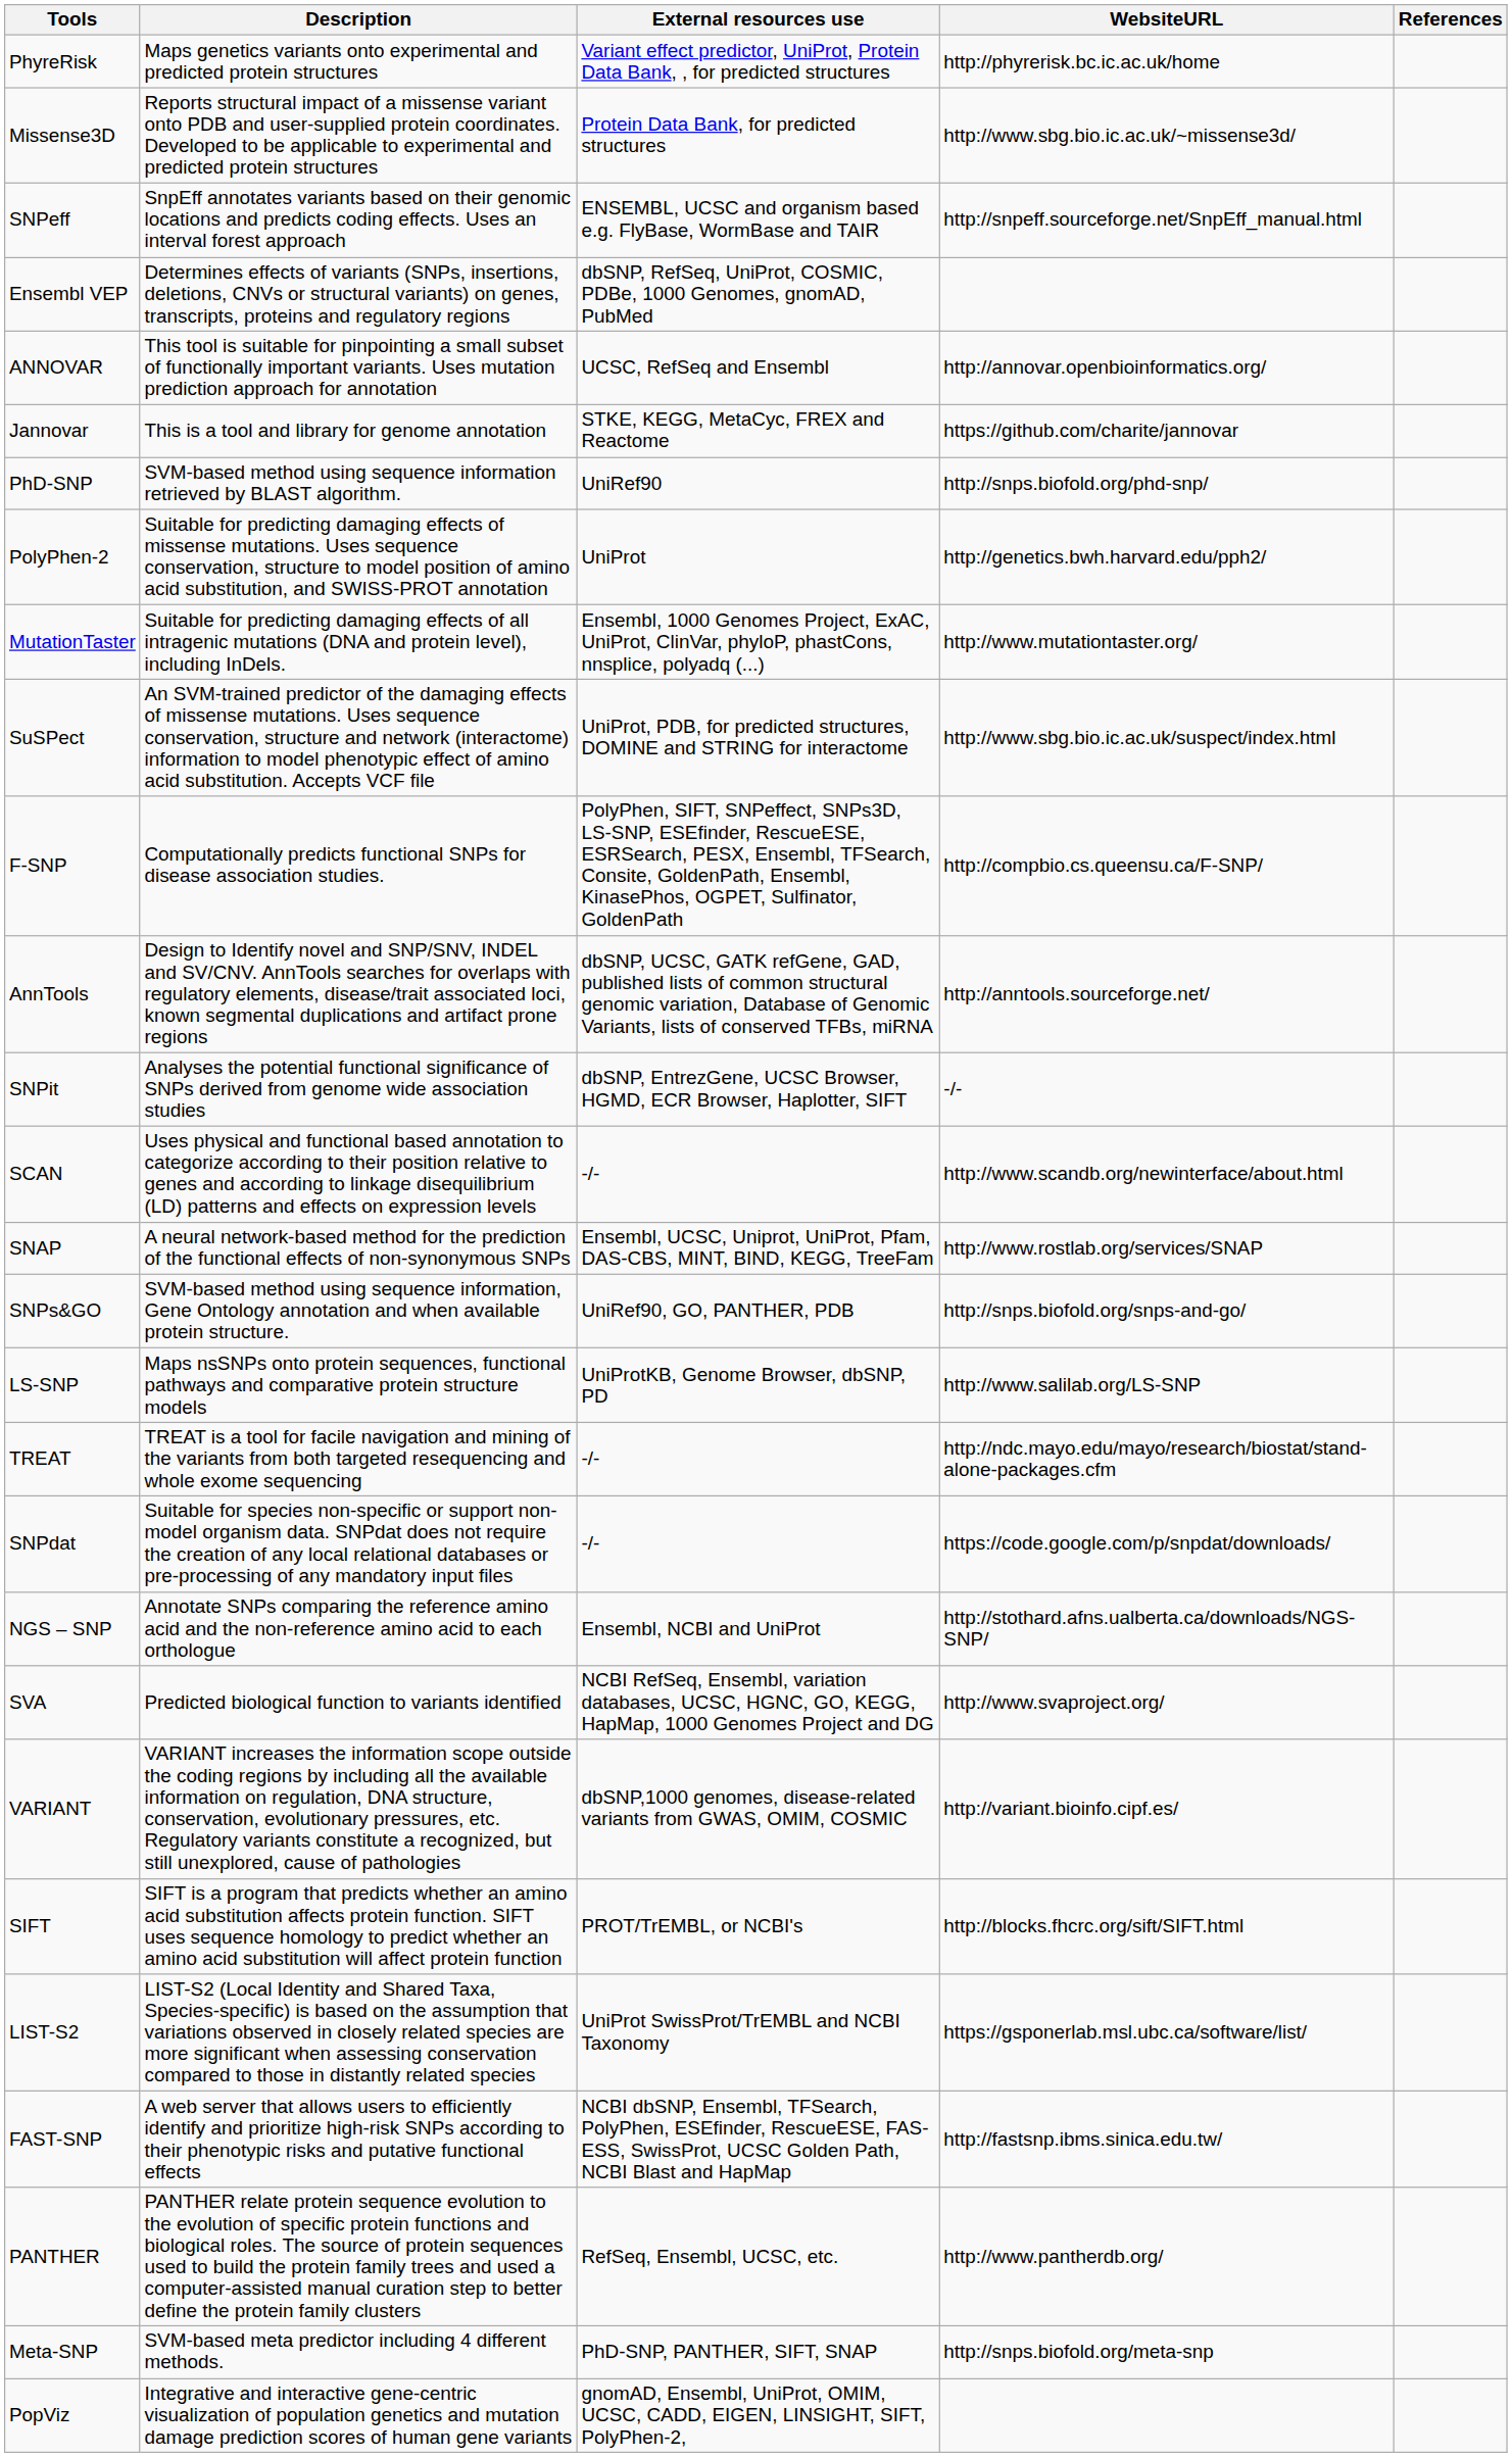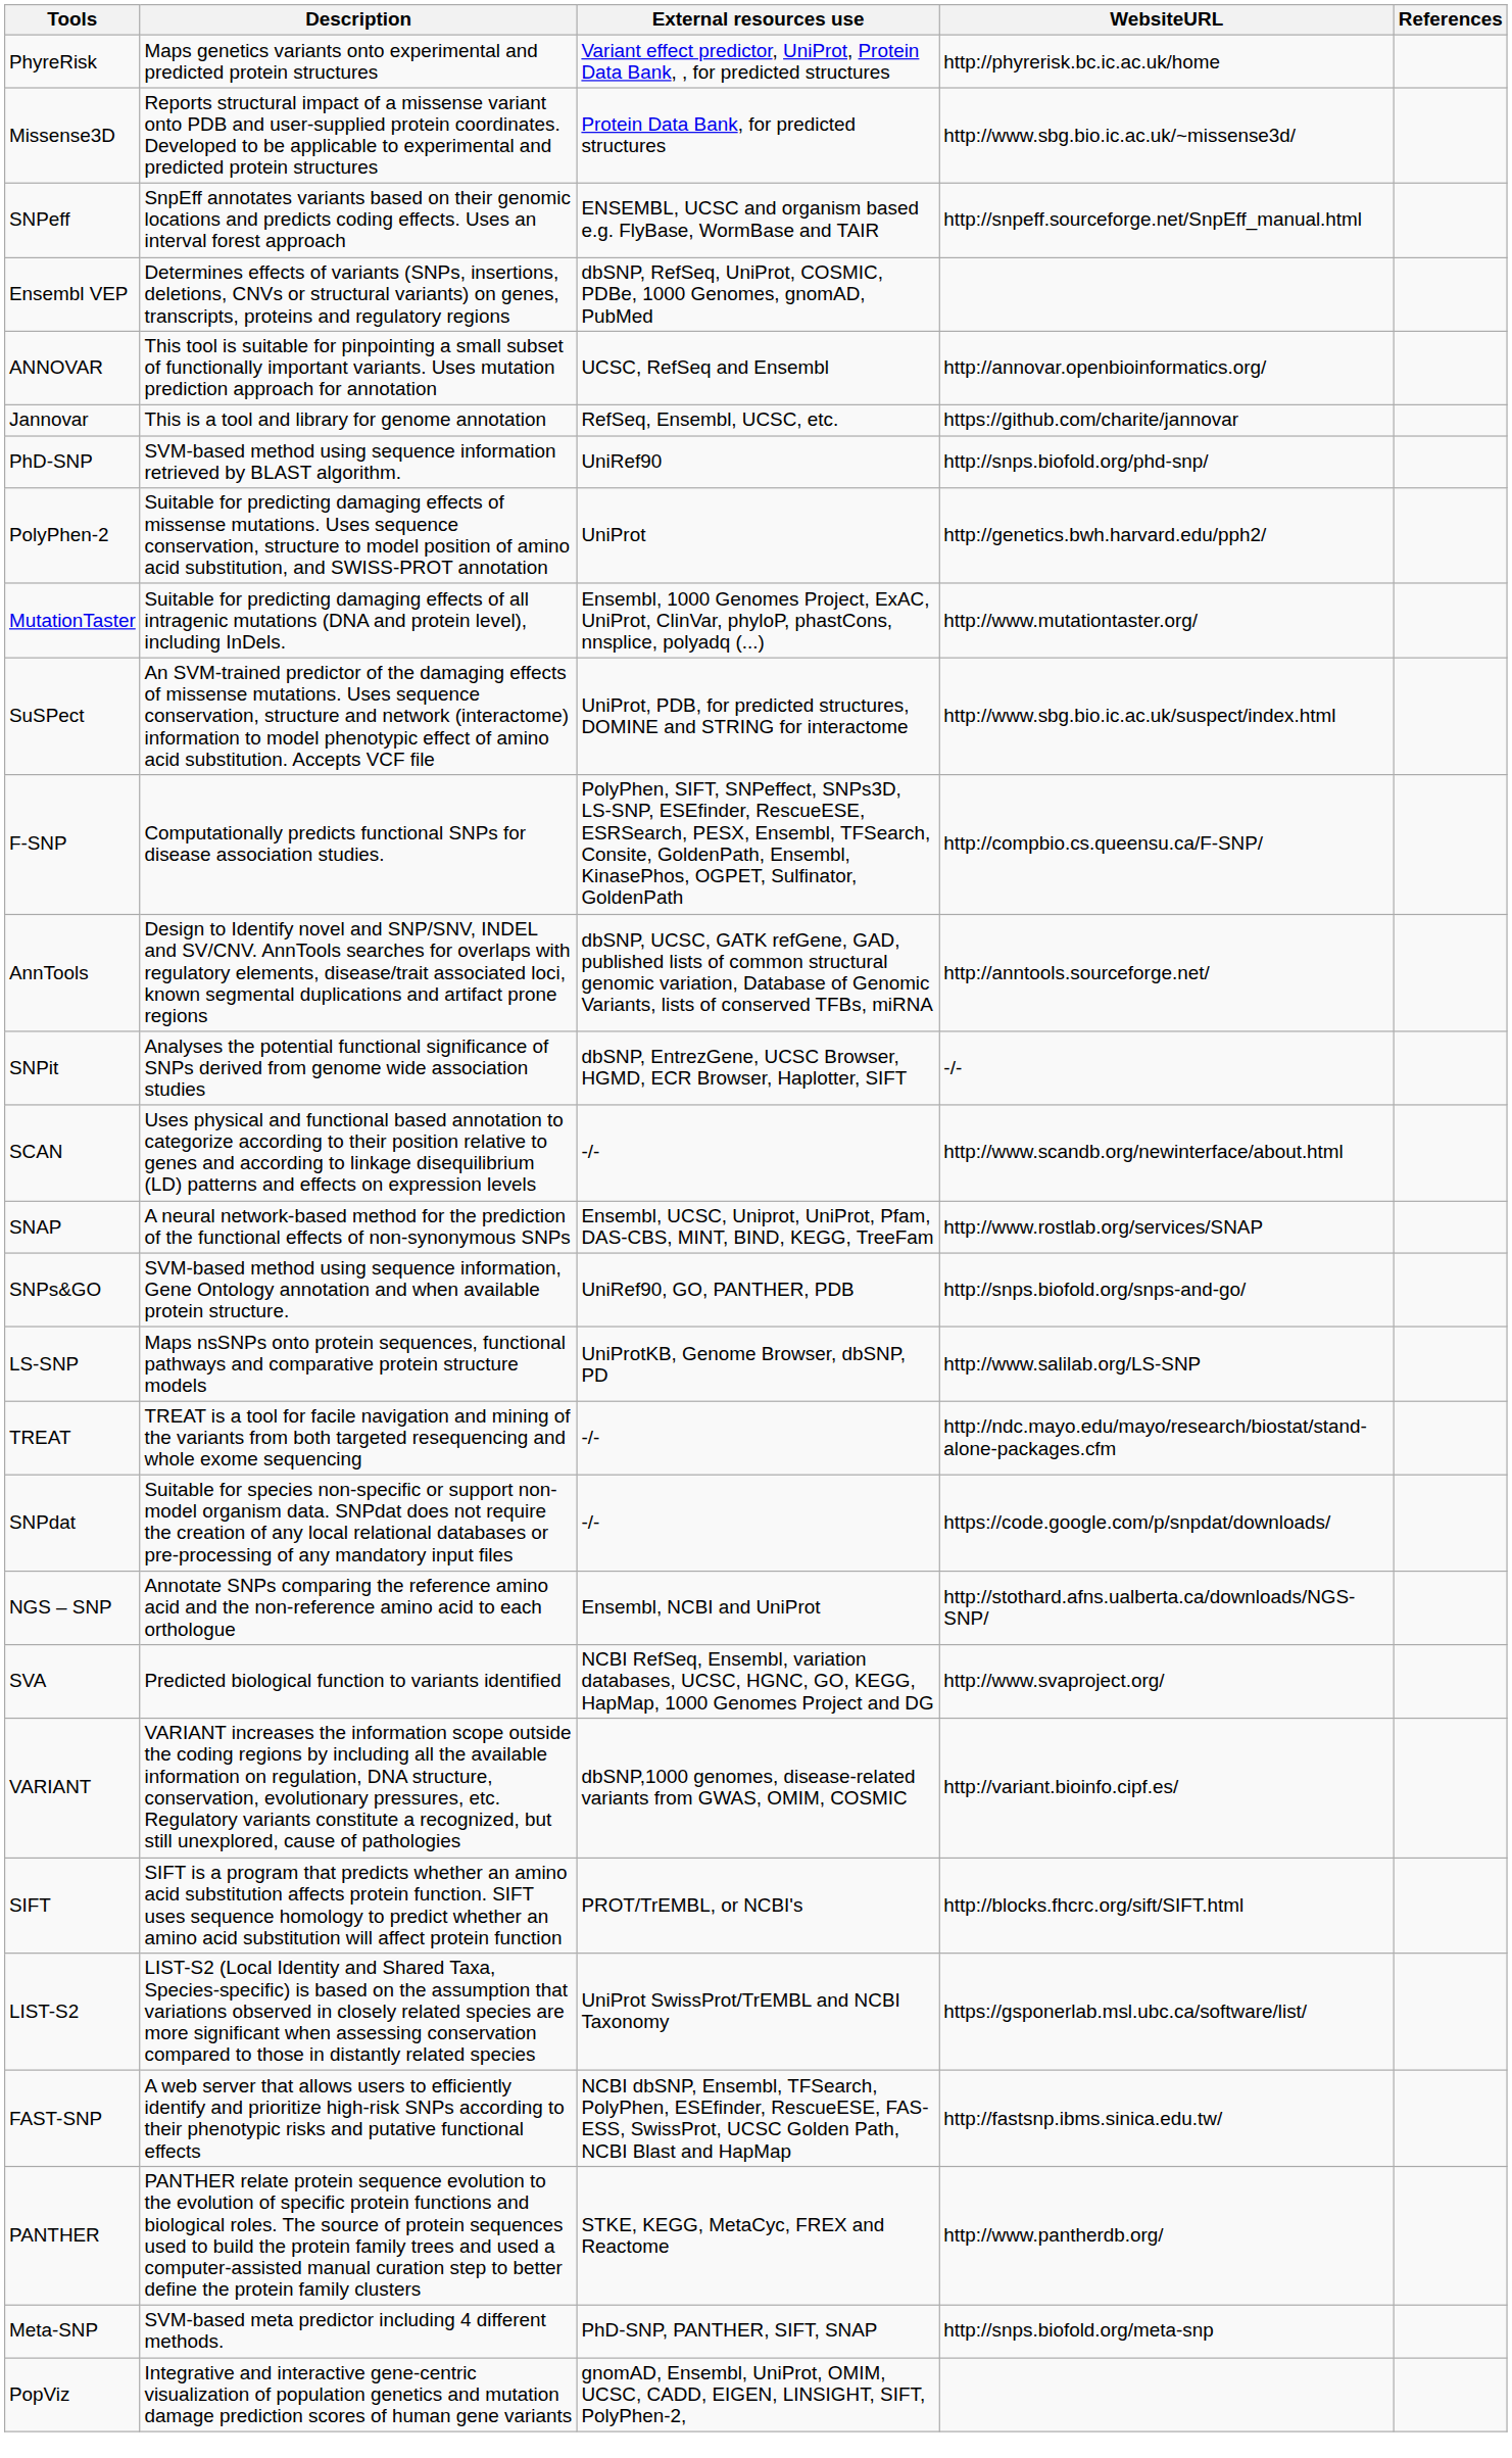Jannovar | External resources use: STKE, KEGG, MetaCyc, FREX and Reactome -> RefSeq, Ensembl, UCSC, etc.
PANTHER | External resources use: RefSeq, Ensembl, UCSC, etc. -> STKE, KEGG, MetaCyc, FREX and Reactome
